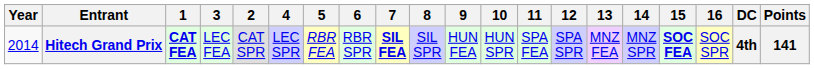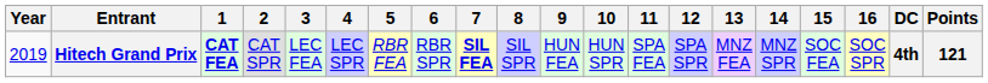columns swapped: 2 <-> 3
Hitech Grand Prix | Year: 2014 -> 2019
Hitech Grand Prix | 15: bold -> normal
Hitech Grand Prix | Points: 141 -> 121
